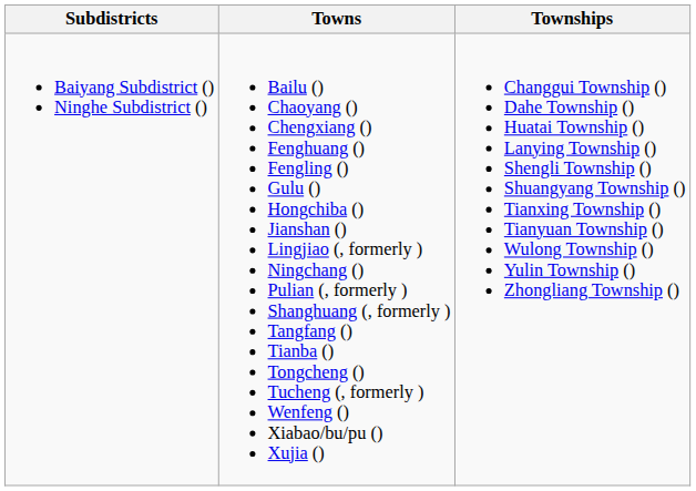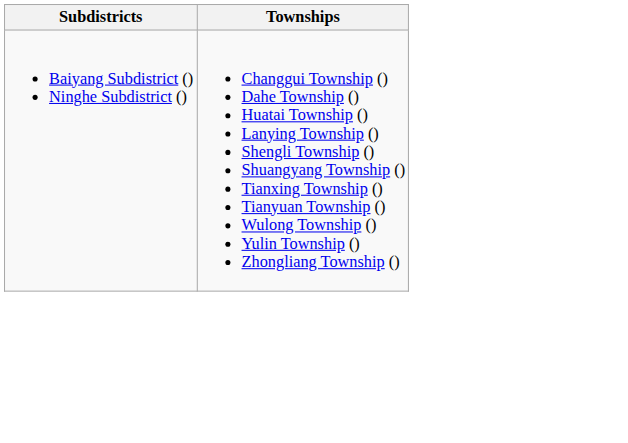- column: Towns | Bailu () Chaoyang () Chengxiang () Fenghuang () Fengling () Gulu () Hongchiba () Jianshan () Lingjiao (, formerly ) Ningchang () Pulian (, formerly ) Shanghuang (, formerly ) Tangfang () Tianba () Tongcheng () Tucheng (, formerly ) Wenfeng () Xiabao/bu/pu () Xujia ()
